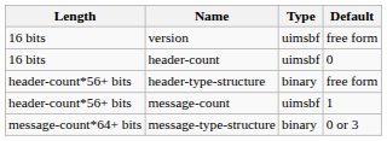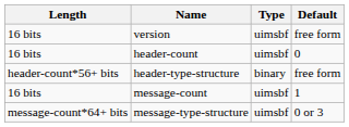message-count | Length: header-count*56+ bits -> 16 bits
message-type-structure | Type: binary -> uimsbf
